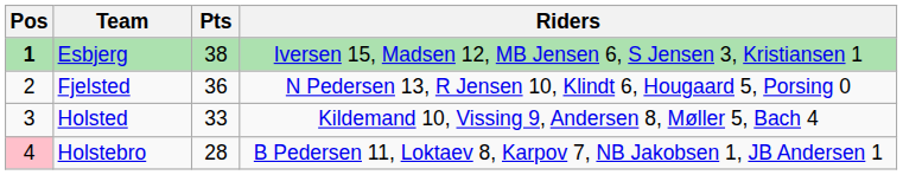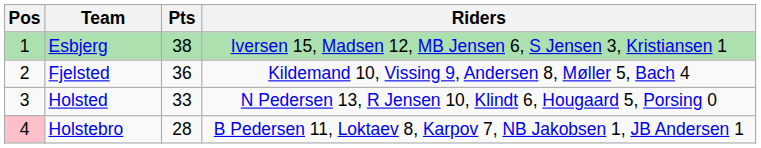Esbjerg | Pos: bold -> normal
Fjelsted | Riders: N Pedersen 13, R Jensen 10, Klindt 6, Hougaard 5, Porsing 0 -> Kildemand 10, Vissing 9, Andersen 8, Møller 5, Bach 4
Holsted | Riders: Kildemand 10, Vissing 9, Andersen 8, Møller 5, Bach 4 -> N Pedersen 13, R Jensen 10, Klindt 6, Hougaard 5, Porsing 0
